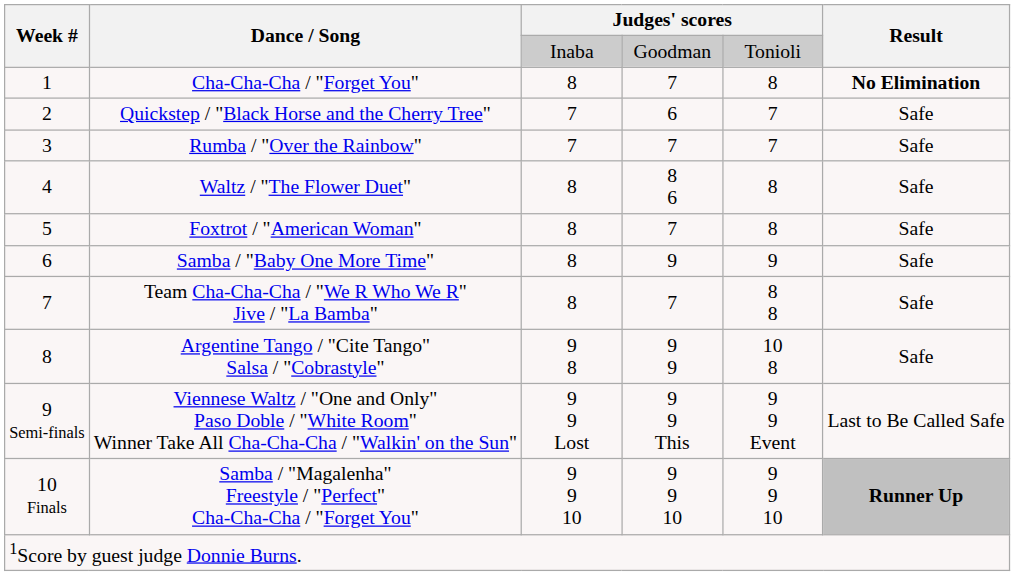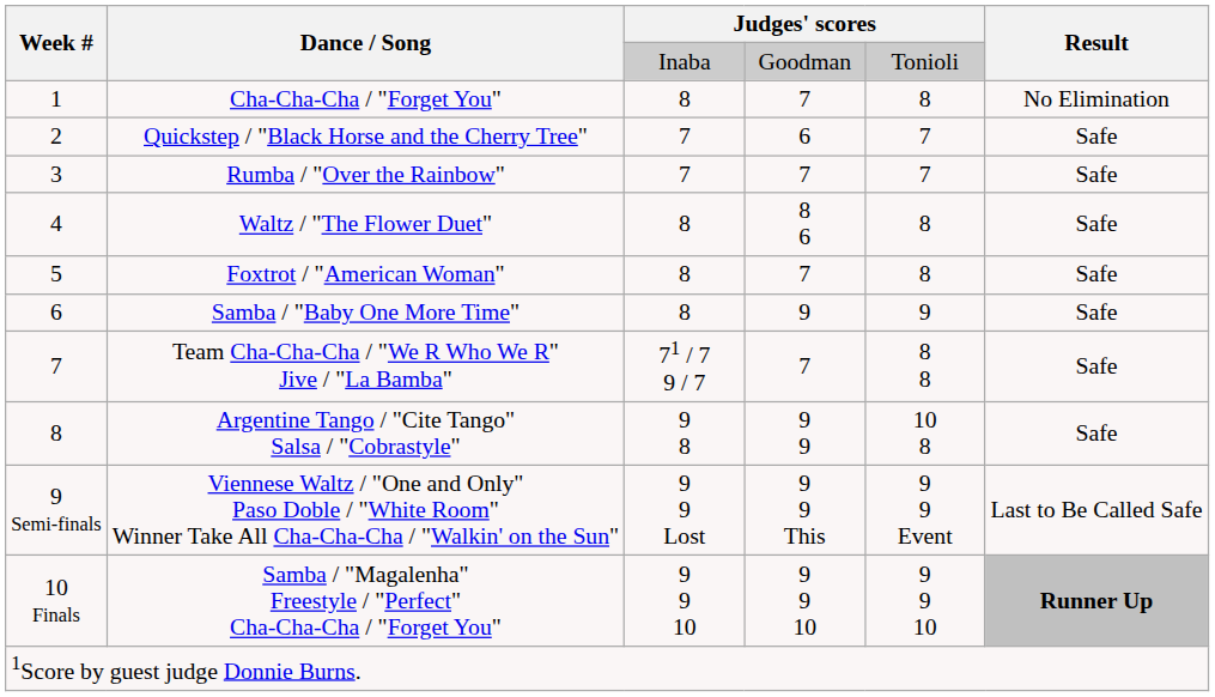Cha-Cha-Cha / "Forget You" | Result: bold -> normal
Team Cha-Cha-Cha / "We R Who We R" Jive / "La Bamba" | column 3: 8 -> 71 / 7 9 / 7
